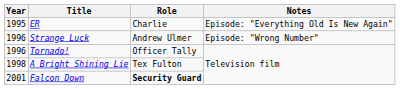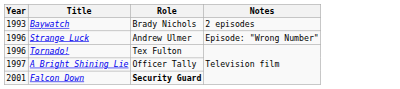+ row: 1993 | Baywatch | Brady Nichols | 2 episodes
- row: 1995 | ER | Charlie | Episode: "Everything Old Is New Again"
Tornado! | Role: Officer Tally -> Tex Fulton
A Bright Shining Lie | Year: 1998 -> 1997
A Bright Shining Lie | Role: Tex Fulton -> Officer Tally
